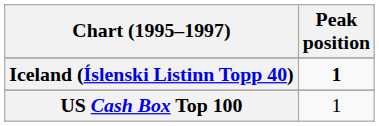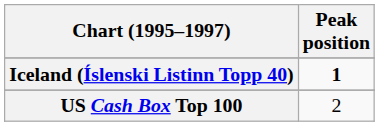US Cash Box Top 100 | Peak position: 1 -> 2
